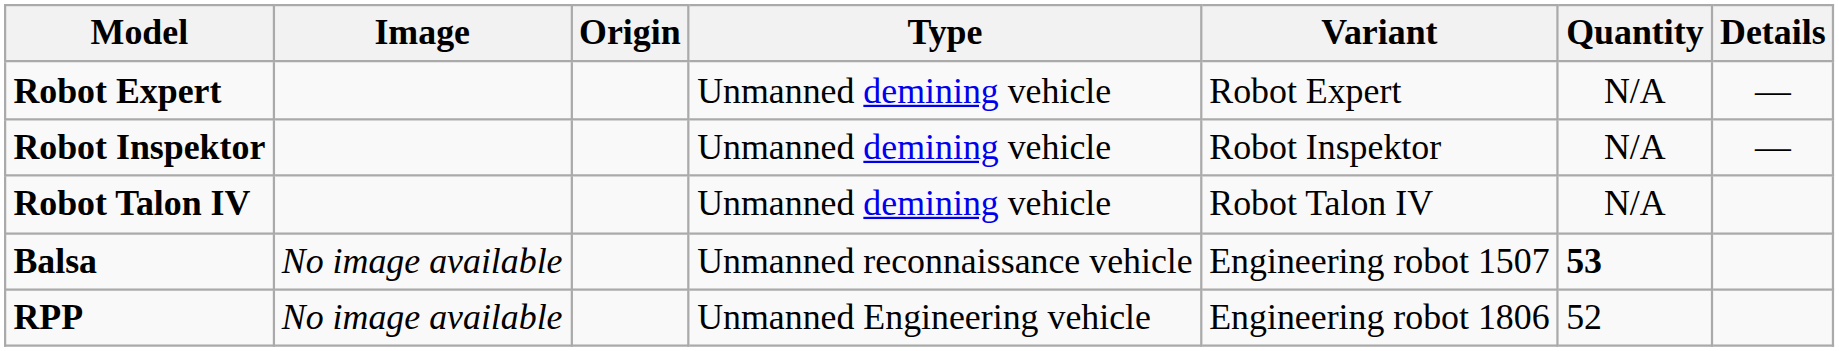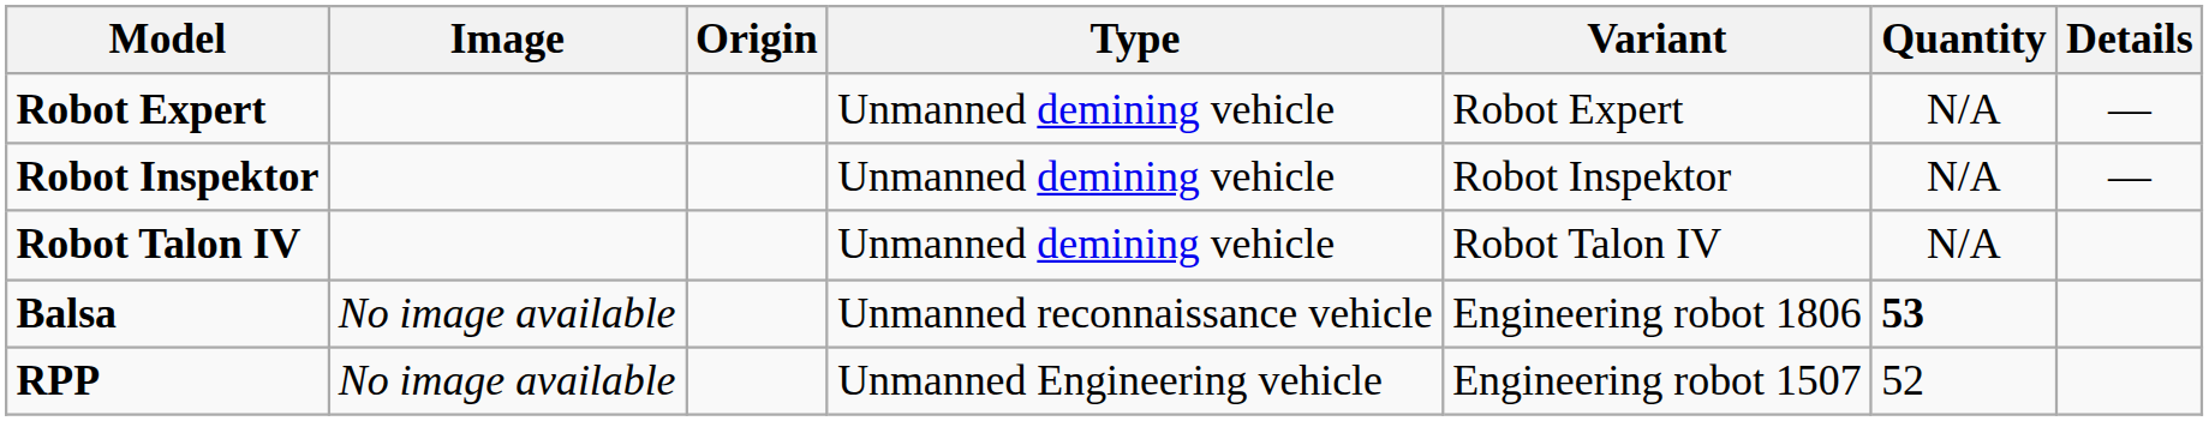Balsa | Variant: Engineering robot 1507 -> Engineering robot 1806
RPP | Variant: Engineering robot 1806 -> Engineering robot 1507
